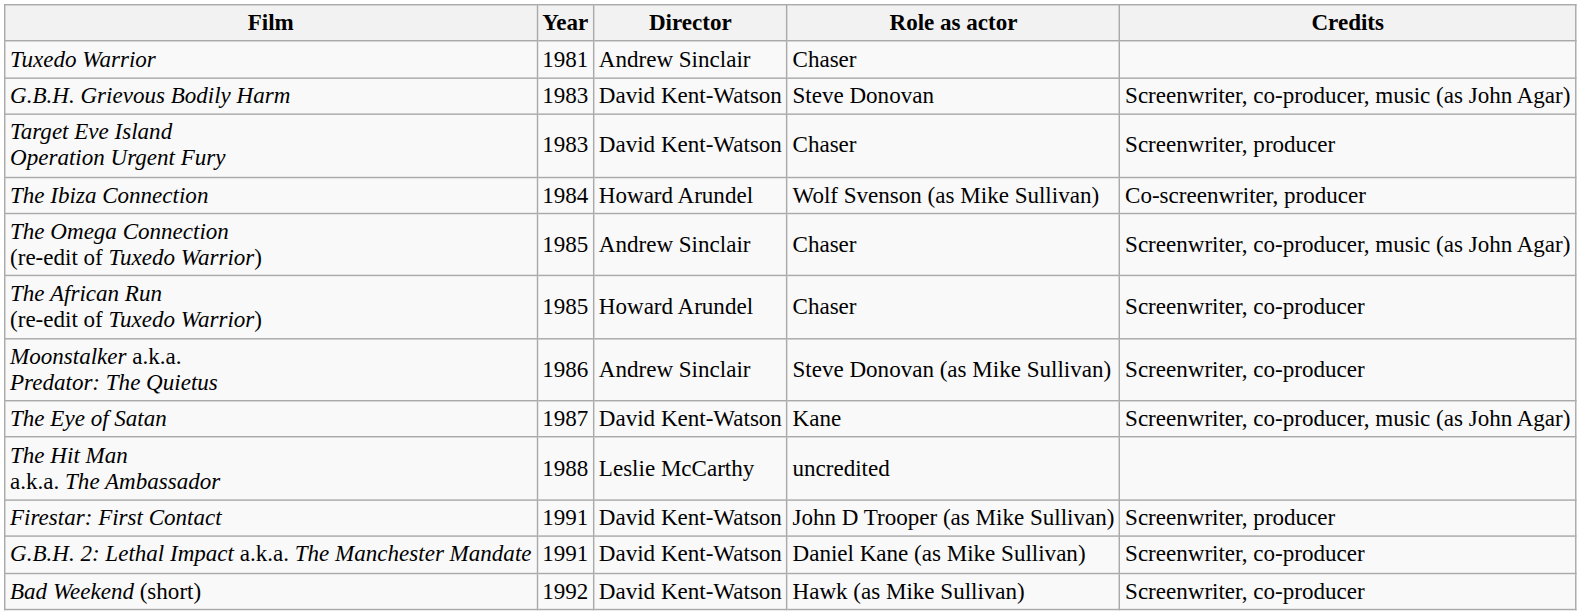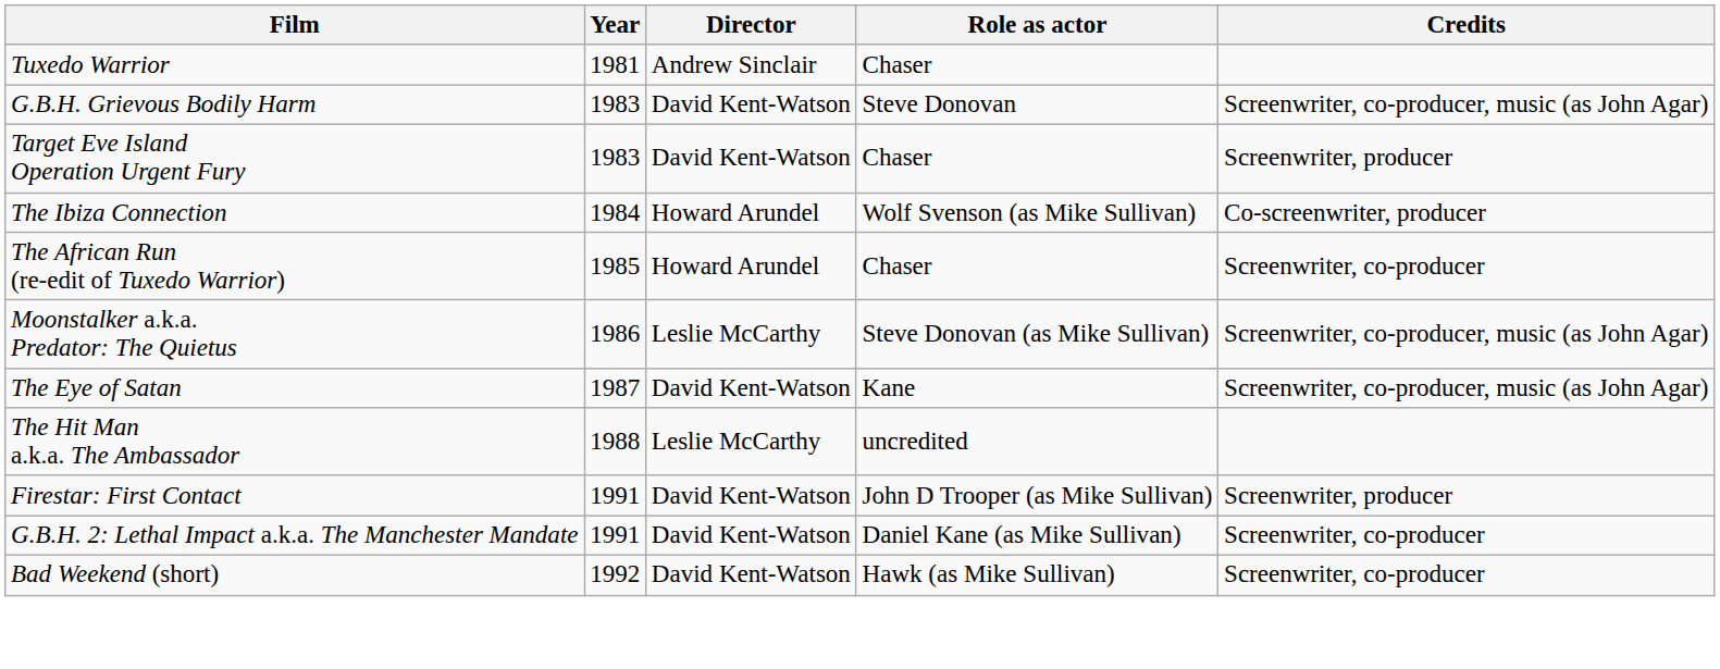- row: The Omega Connection (re-edit of Tuxedo Warrior) | 1985 | Andrew Sinclair | Chaser | Screenwriter, co-producer, music (as John Agar)
Moonstalker a.k.a. Predator: The Quietus | Director: Andrew Sinclair -> Leslie McCarthy
Moonstalker a.k.a. Predator: The Quietus | Credits: Screenwriter, co-producer -> Screenwriter, co-producer, music (as John Agar)
